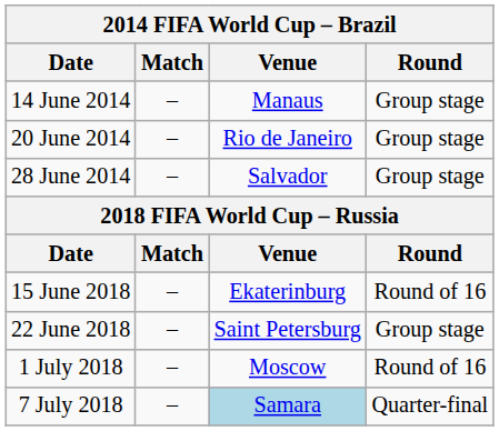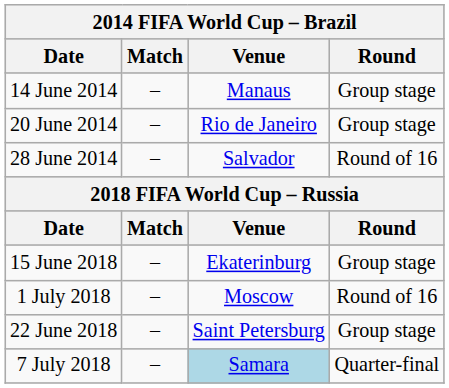28 June 2014 | Round: Group stage -> Round of 16
15 June 2018 | Round: Round of 16 -> Group stage
rows swapped: 22 June 2018 <-> 1 July 2018
